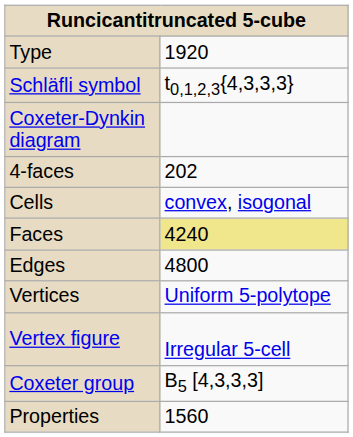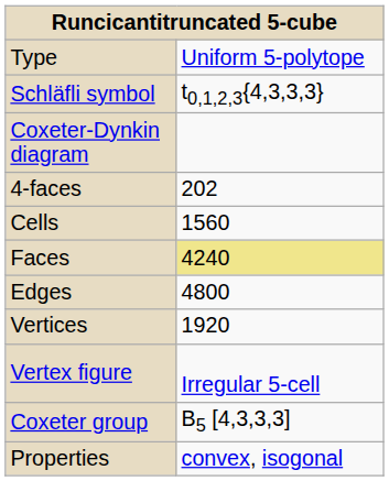Type | column 2: 1920 -> Uniform 5-polytope
Cells | column 2: convex, isogonal -> 1560
Vertices | column 2: Uniform 5-polytope -> 1920
Properties | column 2: 1560 -> convex, isogonal
